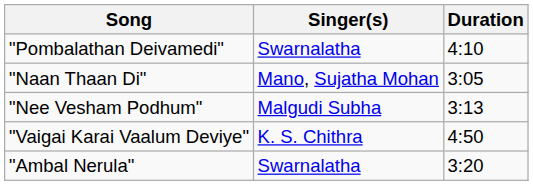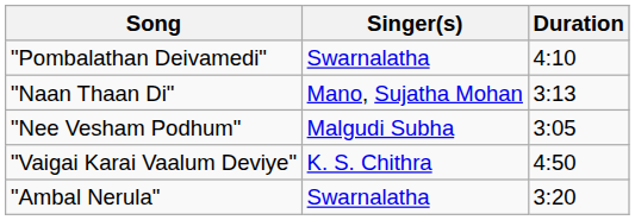"Naan Thaan Di" | Duration: 3:05 -> 3:13
"Nee Vesham Podhum" | Duration: 3:13 -> 3:05
